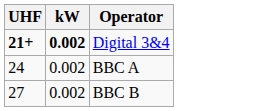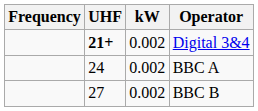+ column: Frequency
Digital 3&4 | kW: bold -> normal
